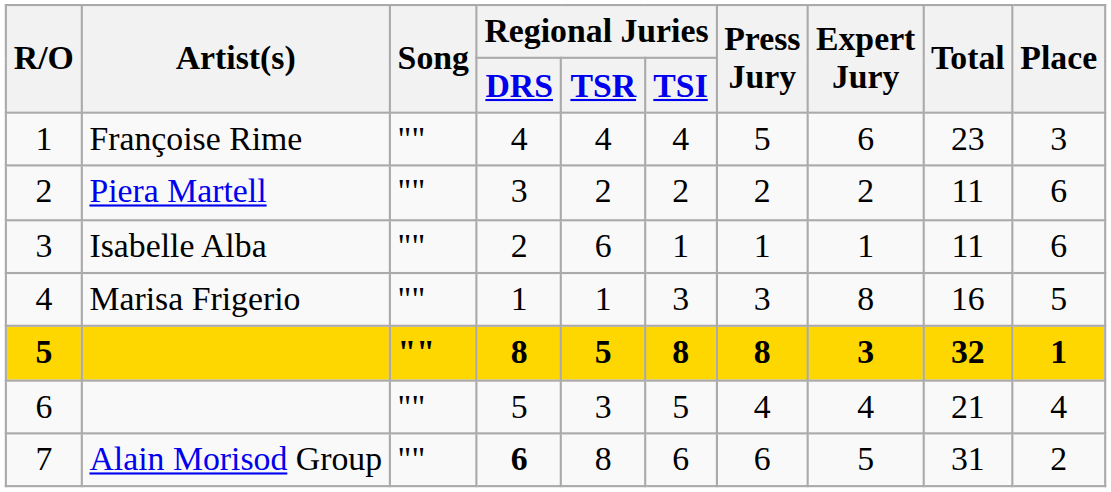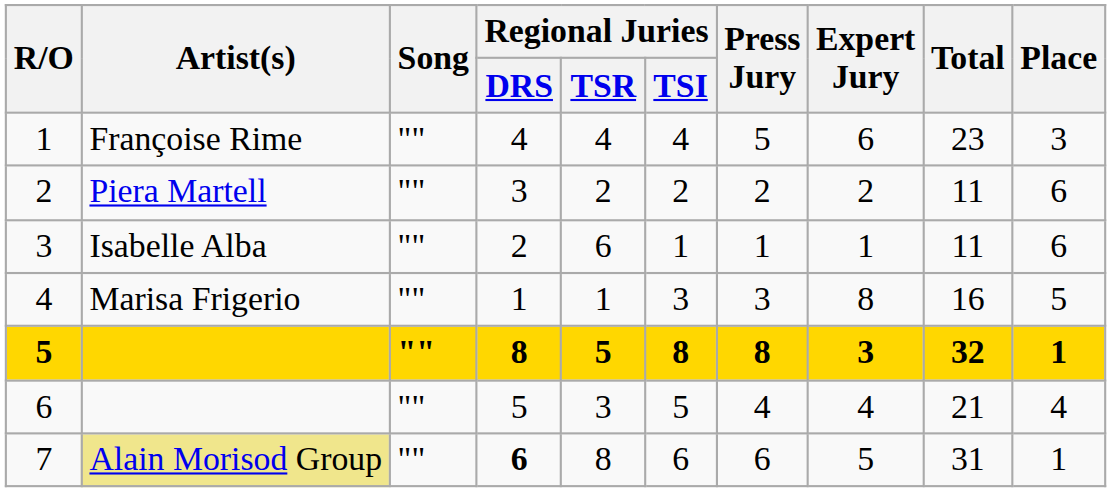7 | Artist(s): no background -> khaki background
7 | Place: 2 -> 1
